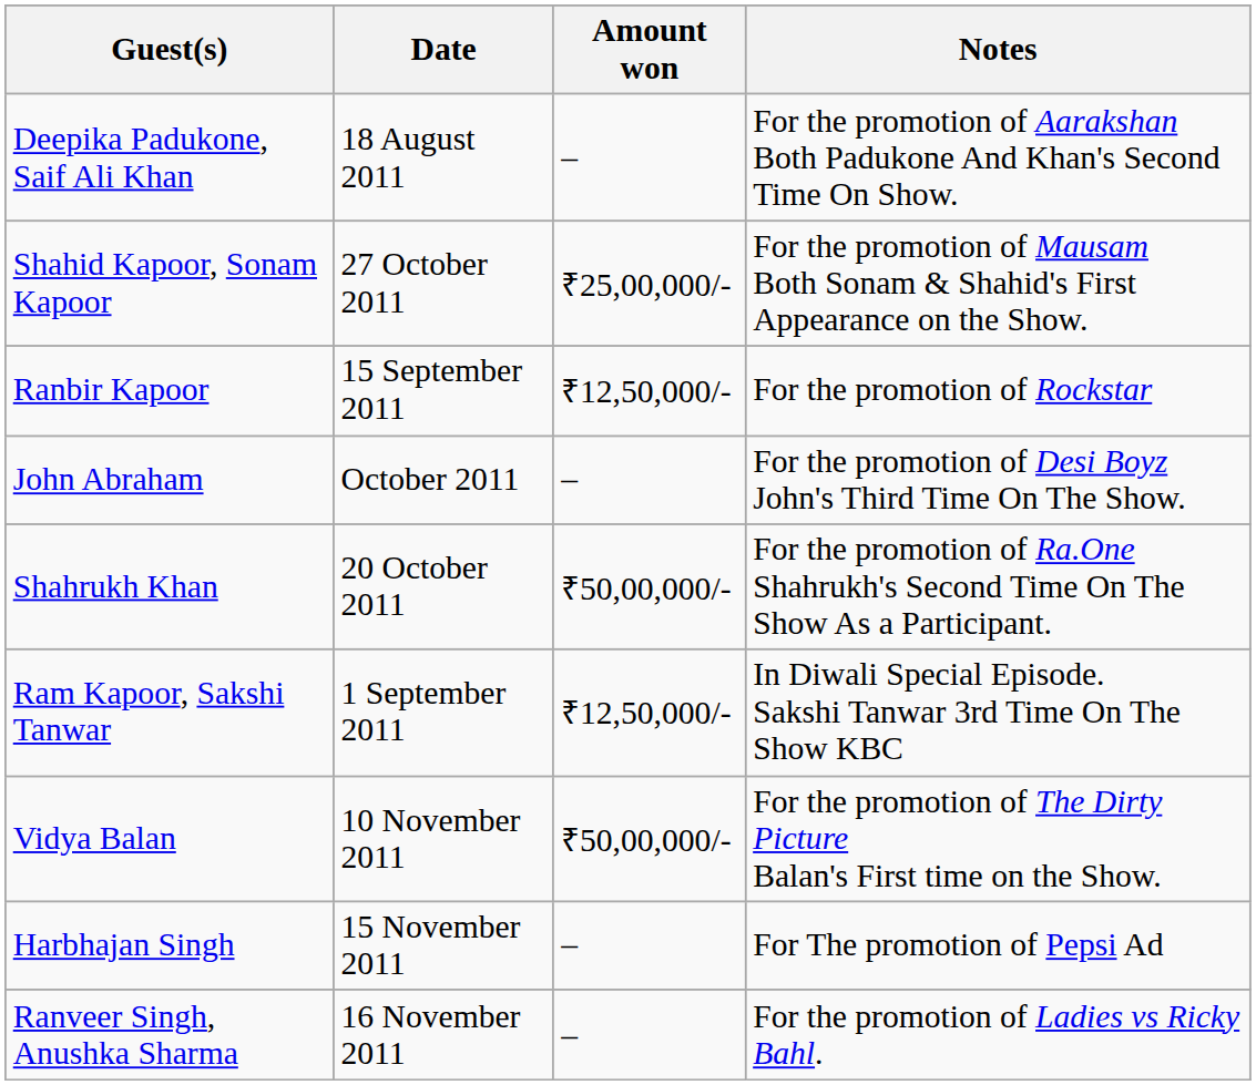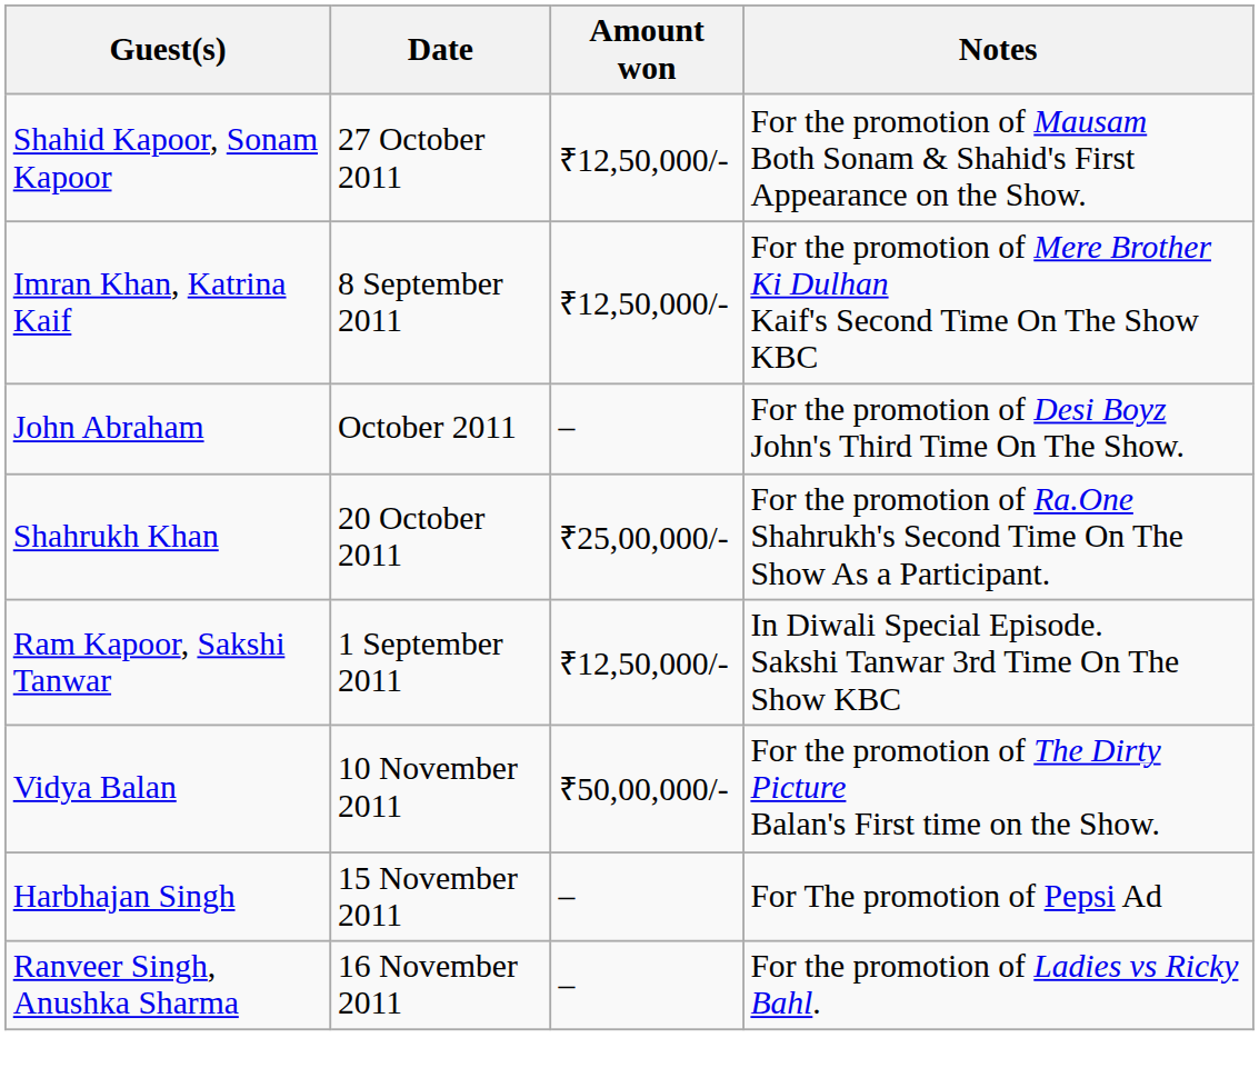- row: Deepika Padukone, Saif Ali Khan | 18 August 2011 | – | For the promotion of Aarakshan Both Padukone And Khan's Second Time On Show.
Shahid Kapoor, Sonam Kapoor | Amount won: ₹25,00,000/- -> ₹12,50,000/-
+ row: Imran Khan, Katrina Kaif | 8 September 2011 | ₹12,50,000/- | For the promotion of Mere Brother Ki Dulhan Kaif's Second Time On The Show KBC
- row: Ranbir Kapoor | 15 September 2011 | ₹12,50,000/- | For the promotion of Rockstar
Shahrukh Khan | Amount won: ₹50,00,000/- -> ₹25,00,000/-
